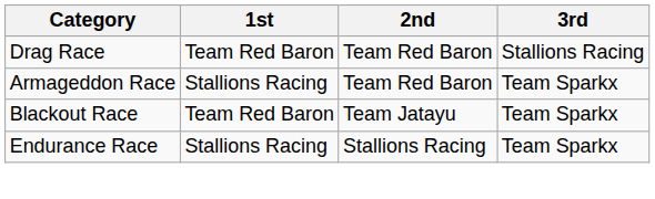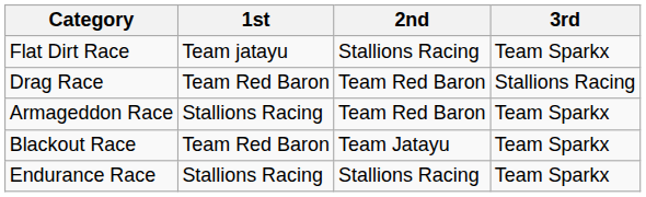+ row: Flat Dirt Race | Team jatayu | Stallions Racing | Team Sparkx
